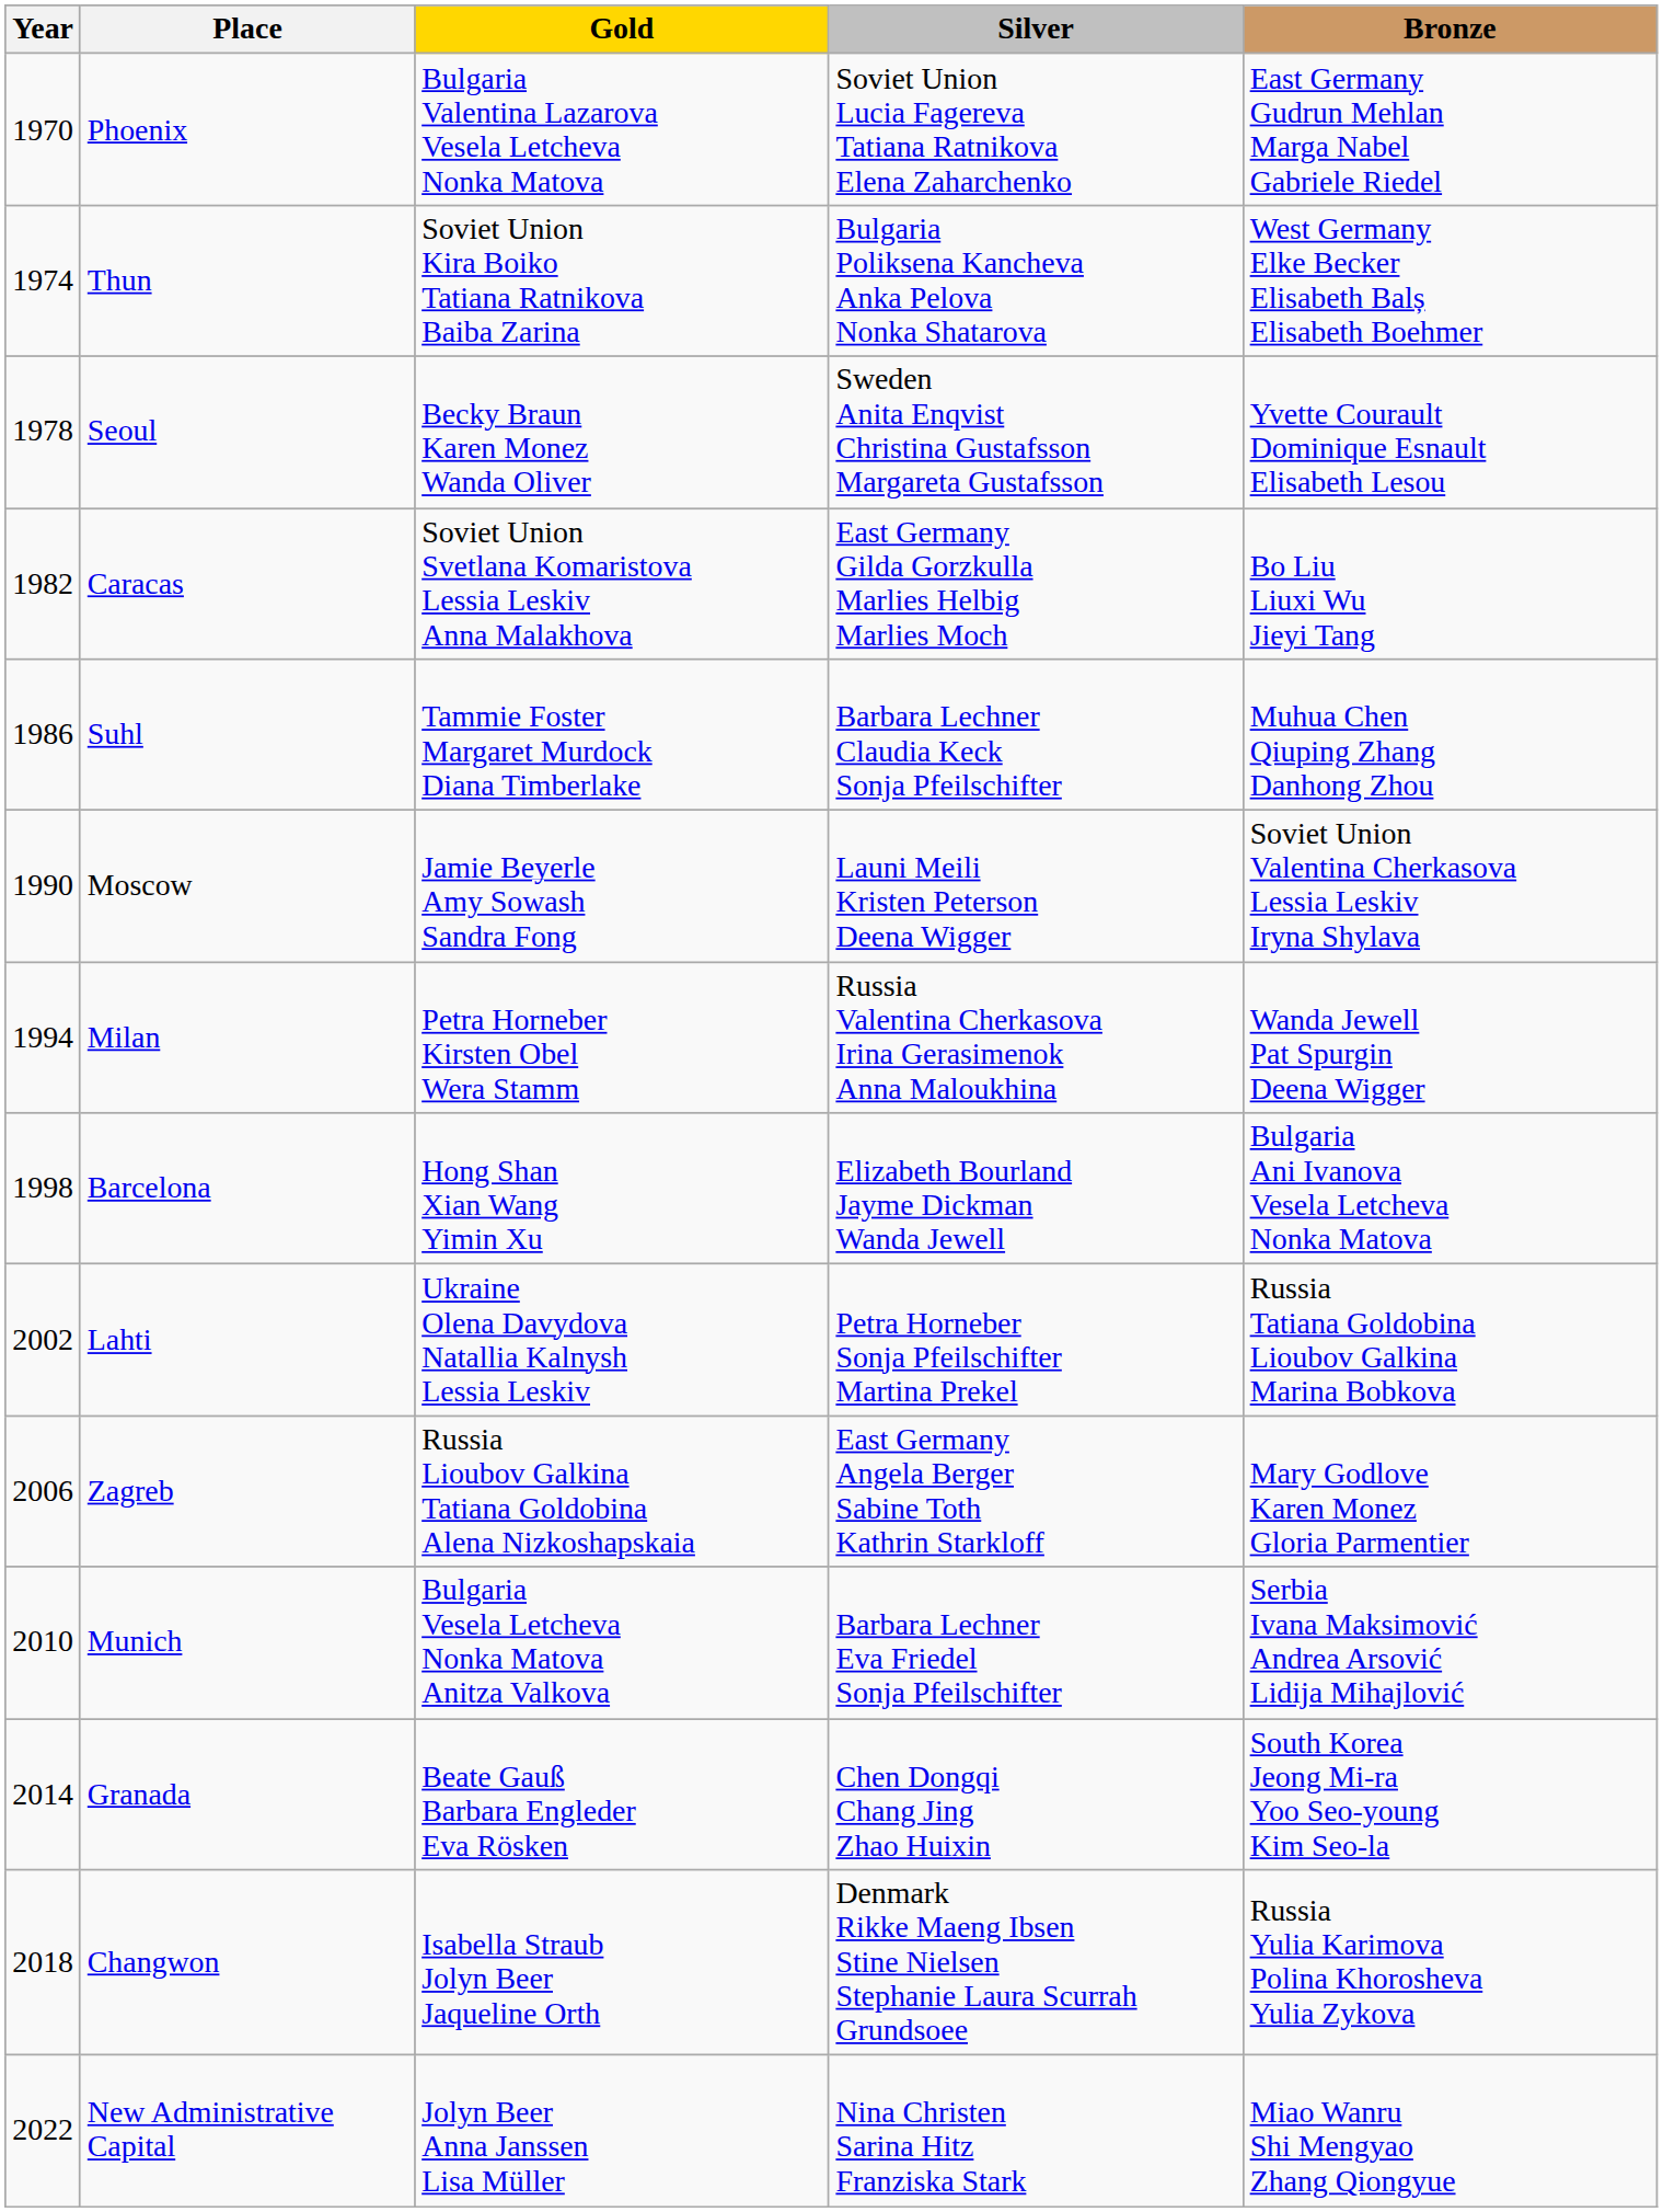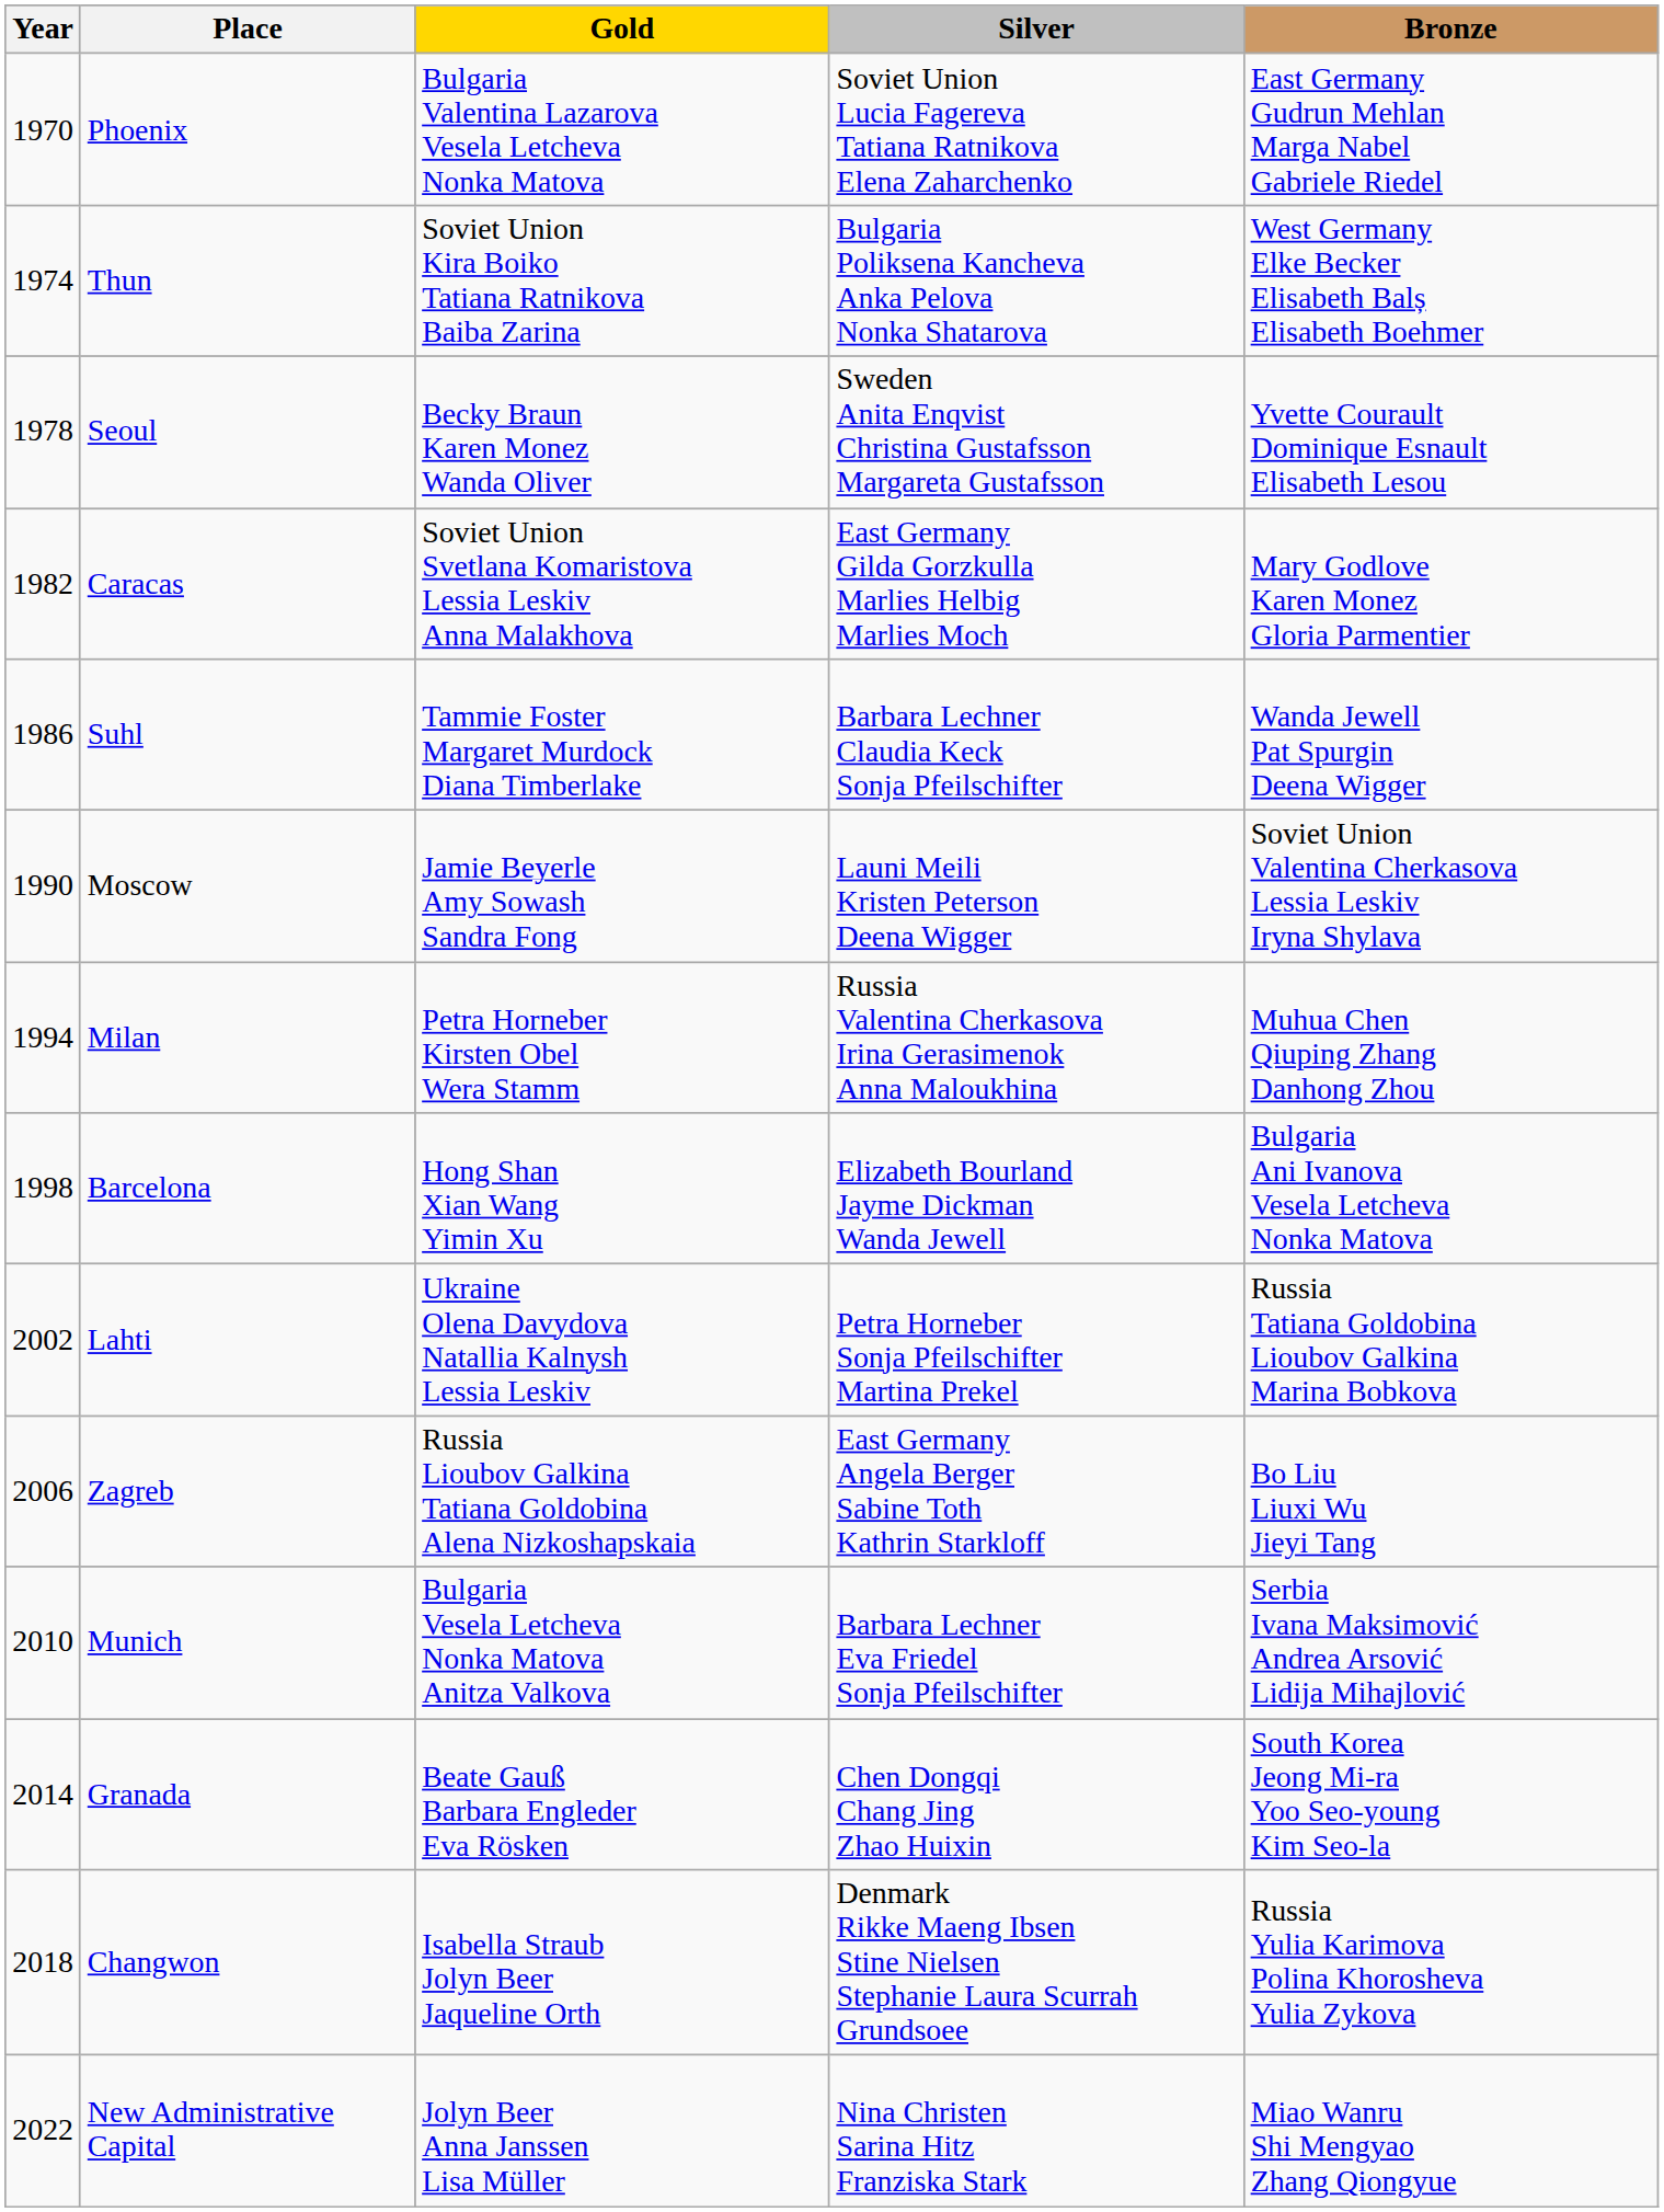Caracas | Bronze: Bo Liu Liuxi Wu Jieyi Tang -> Mary Godlove Karen Monez Gloria Parmentier
Suhl | Bronze: Muhua Chen Qiuping Zhang Danhong Zhou -> Wanda Jewell Pat Spurgin Deena Wigger
Milan | Bronze: Wanda Jewell Pat Spurgin Deena Wigger -> Muhua Chen Qiuping Zhang Danhong Zhou
Zagreb | Bronze: Mary Godlove Karen Monez Gloria Parmentier -> Bo Liu Liuxi Wu Jieyi Tang
